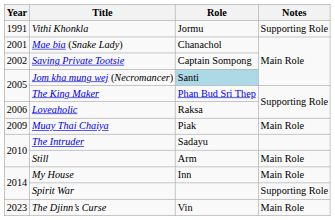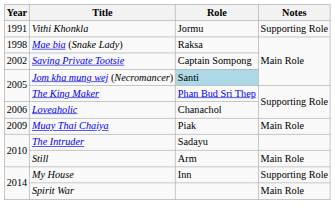Mae bia (Snake Lady) | Year: 2001 -> 1998
Mae bia (Snake Lady) | Role: Chanachol -> Raksa
Loveaholic | Role: Raksa -> Chanachol
My House | Notes: Main Role -> Supporting Role
Spirit War | Notes: Supporting Role -> Main Role
- row: 2023 | The Djinn’s Curse | Vin | Main Role
